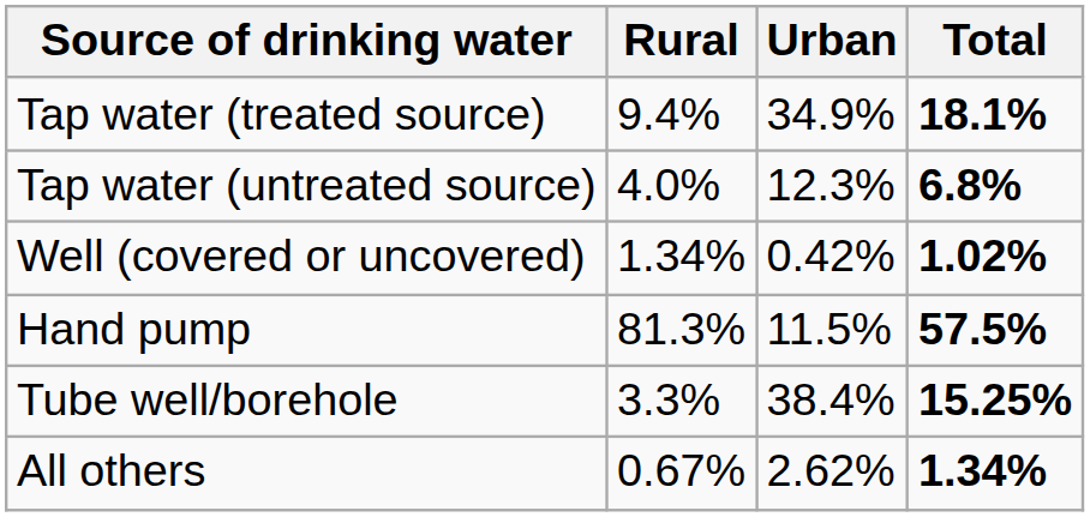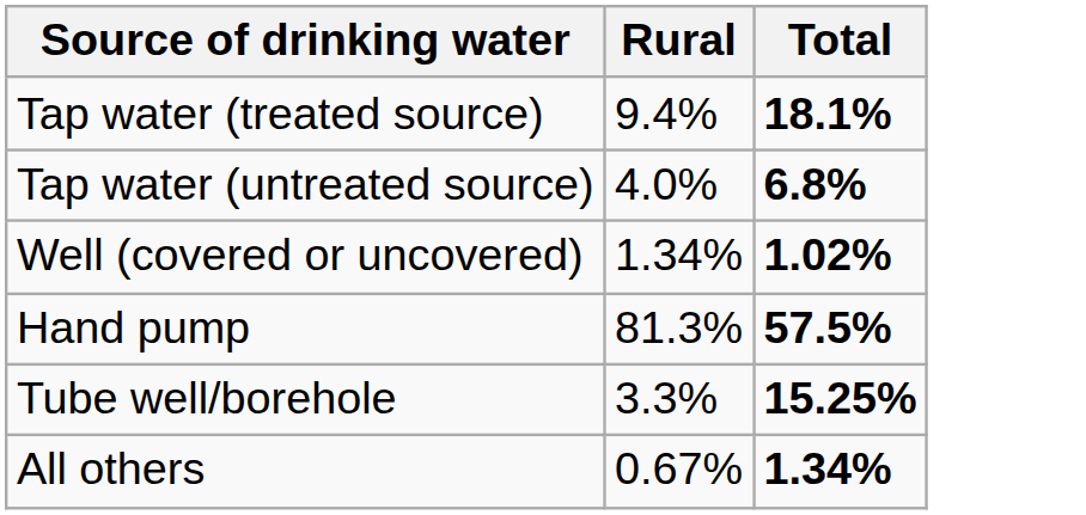- column: Urban | 34.9% | 12.3% | 0.42% | 11.5% | 38.4% | 2.62%
